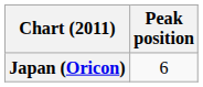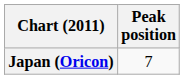Japan (Oricon) | Peak position: 6 -> 7
